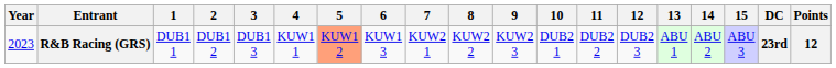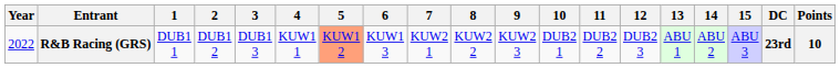R&B Racing (GRS) | Year: 2023 -> 2022
R&B Racing (GRS) | Points: 12 -> 10
